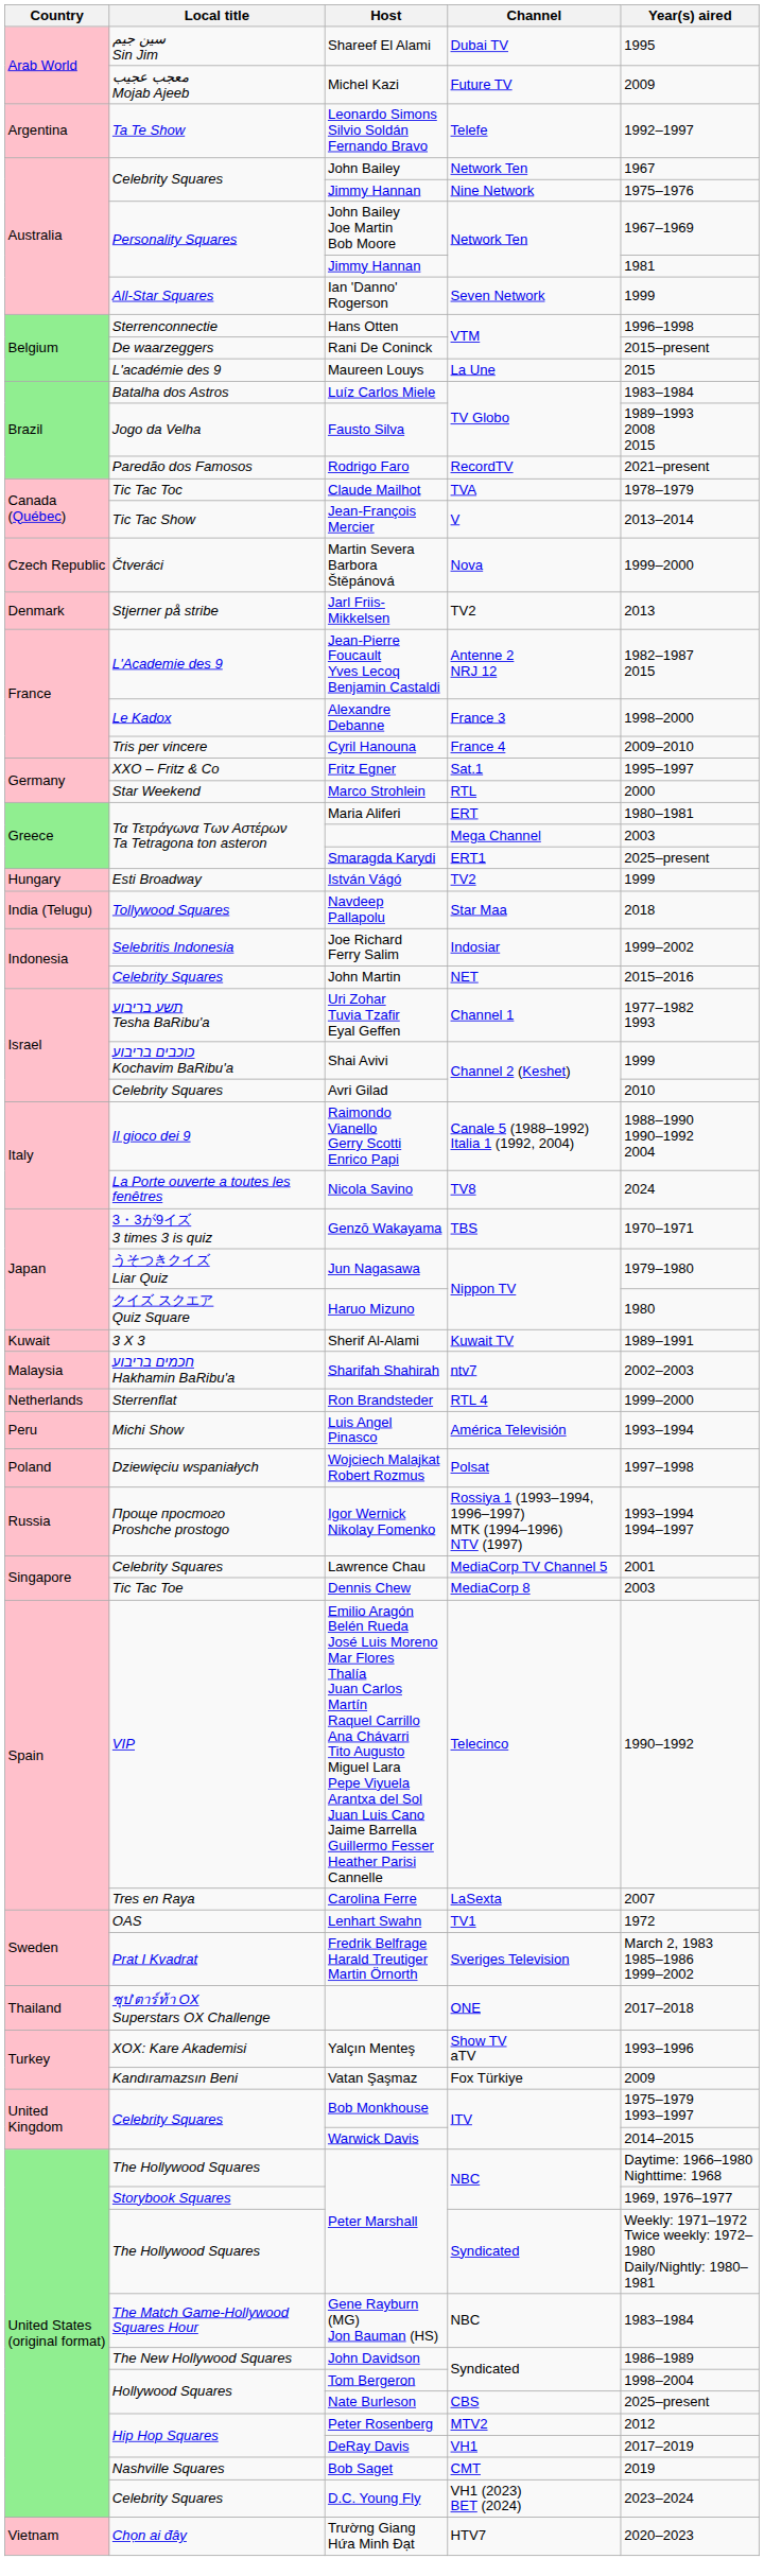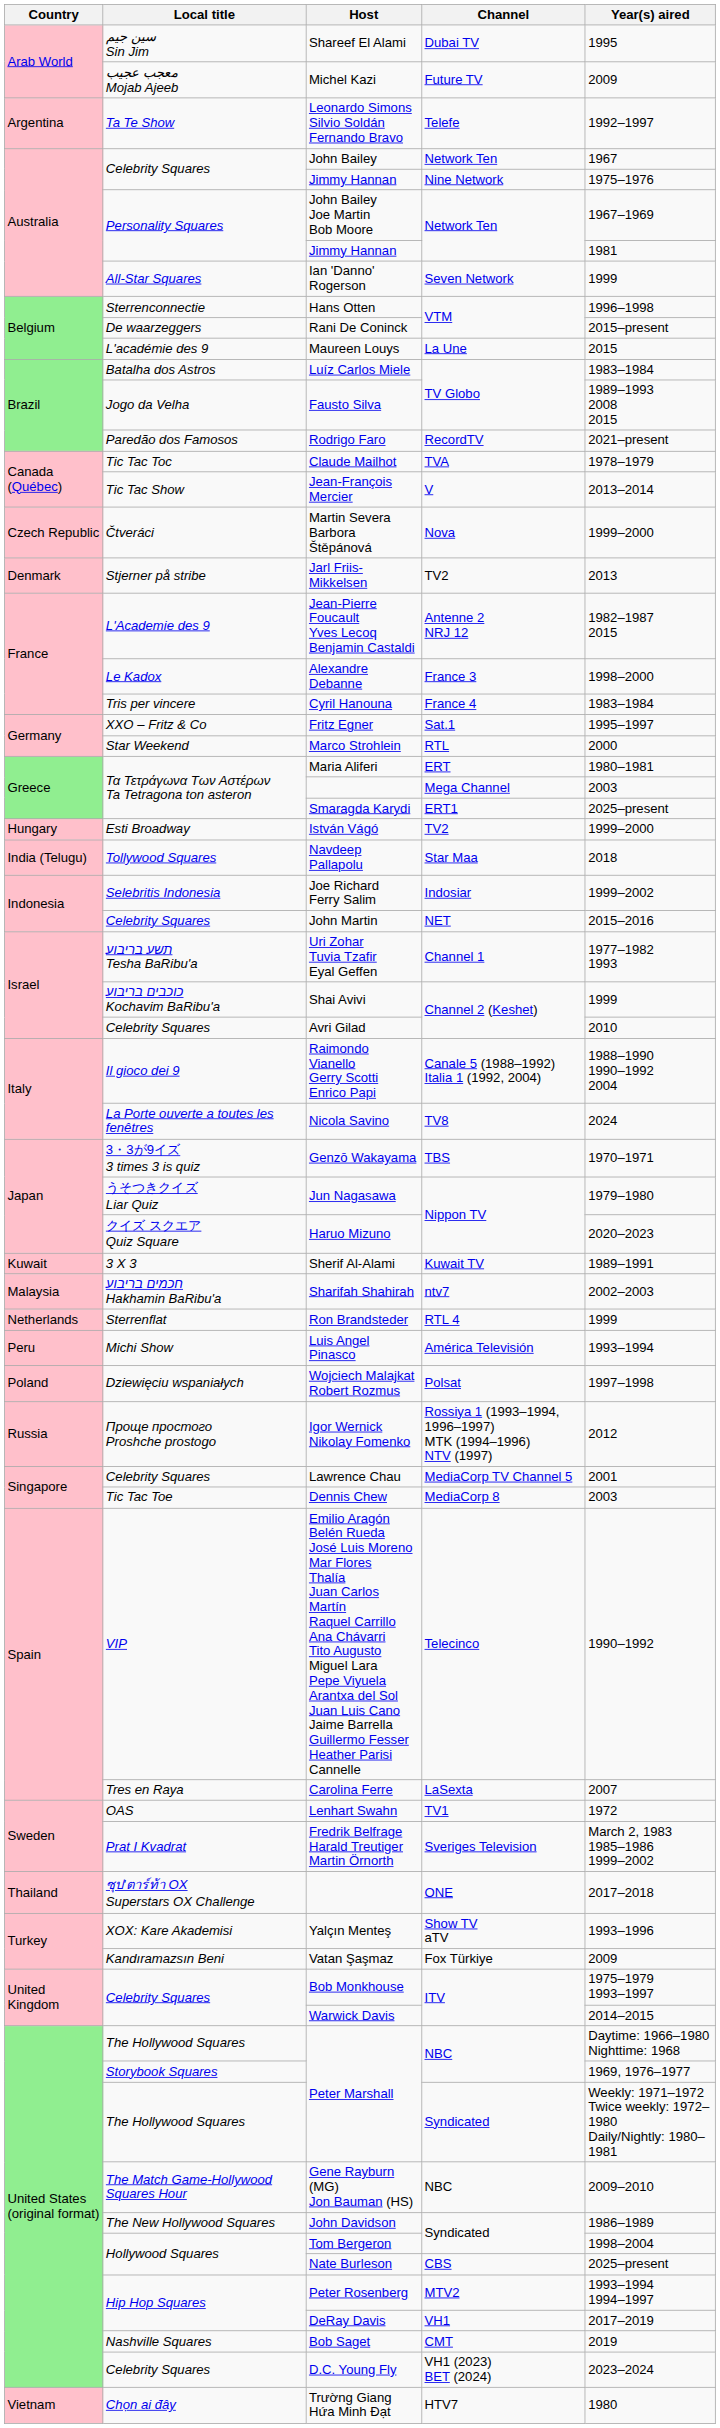Cyril Hanouna | Year(s) aired: 2009–2010 -> 1983–1984
István Vágó | Year(s) aired: 1999 -> 1999–2000
Haruo Mizuno | Year(s) aired: 1980 -> 2020–2023
Ron Brandsteder | Year(s) aired: 1999–2000 -> 1999
Igor Wernick Nikolay Fomenko | Year(s) aired: 1993–1994 1994–1997 -> 2012
Gene Rayburn (MG) Jon Bauman (HS) | Year(s) aired: 1983–1984 -> 2009–2010
Peter Rosenberg | Year(s) aired: 2012 -> 1993–1994 1994–1997
Trường Giang Hứa Minh Đạt | Year(s) aired: 2020–2023 -> 1980
